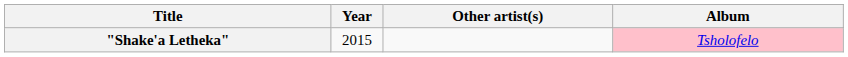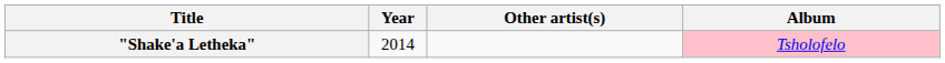"Shake'a Letheka" | Year: 2015 -> 2014
